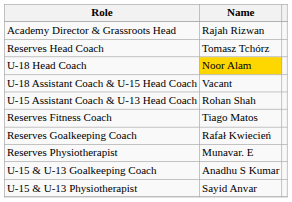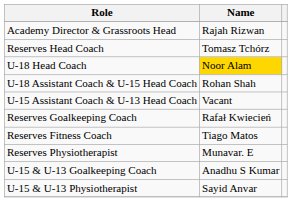U-18 Assistant Coach & U-15 Head Coach | Name: Vacant -> Rohan Shah
U-15 Assistant Coach & U-13 Head Coach | Name: Rohan Shah -> Vacant
rows swapped: Reserves Fitness Coach <-> Reserves Goalkeeping Coach
